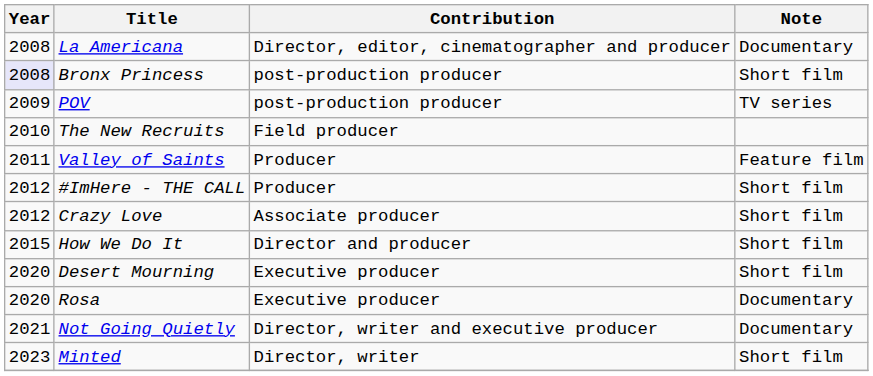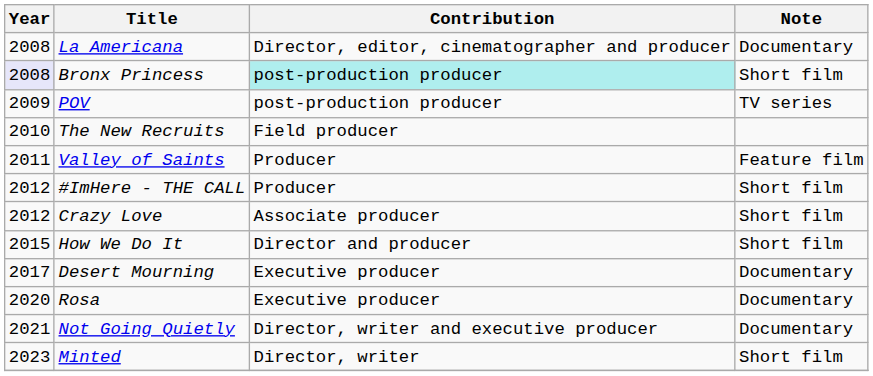Bronx Princess | Contribution: no background -> paleturquoise background
Desert Mourning | Year: 2020 -> 2017
Desert Mourning | Note: Short film -> Documentary
